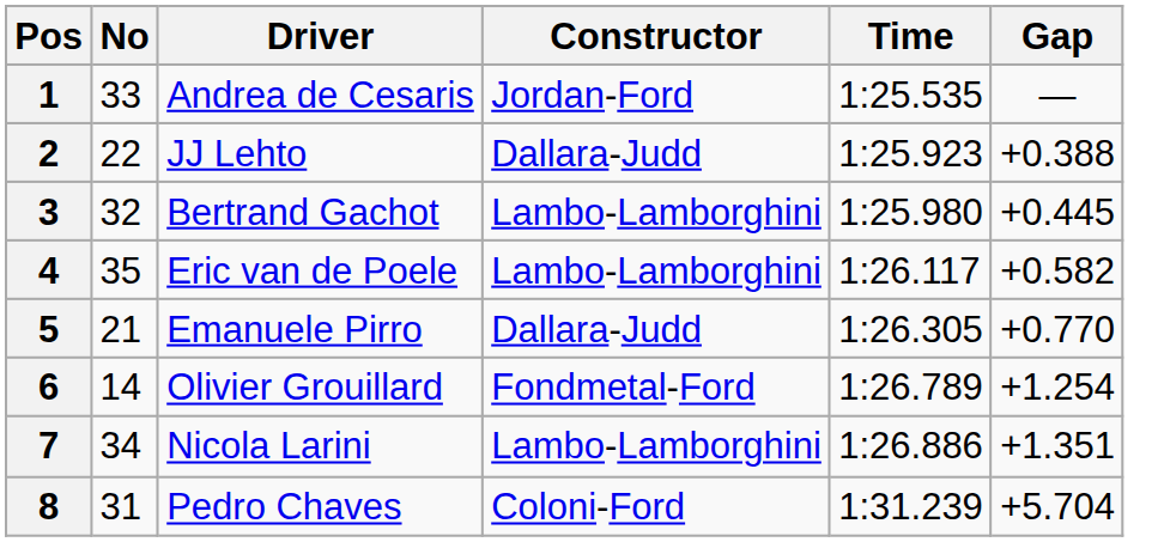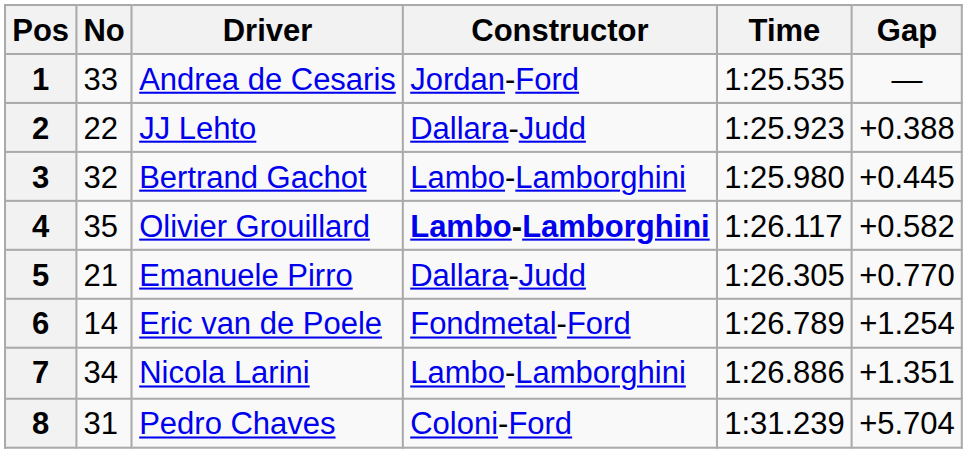4 | Driver: Eric van de Poele -> Olivier Grouillard
4 | Constructor: normal -> bold
6 | Driver: Olivier Grouillard -> Eric van de Poele
